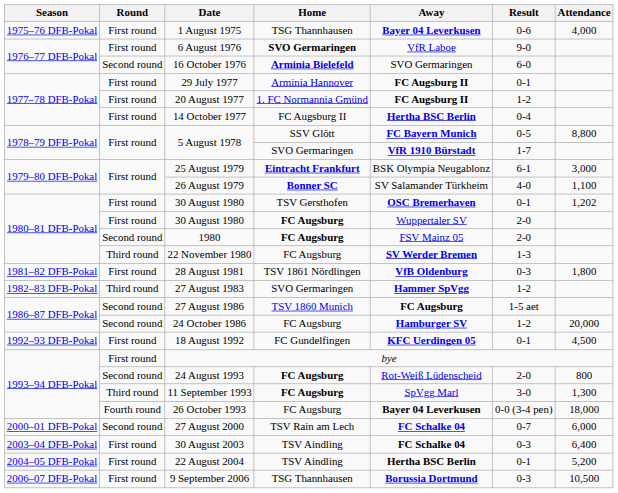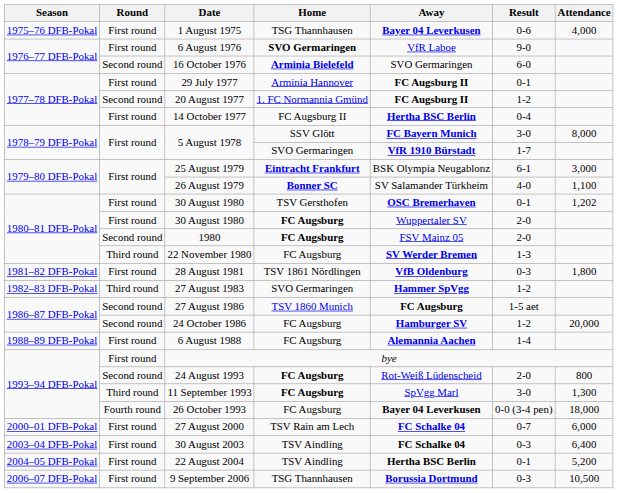20 August 1977 | Round: First round -> Second round
5 August 1978 / SSV Glött | Result: 0-5 -> 3-0
5 August 1978 / SSV Glött | Attendance: 8,800 -> 8,000
+ row: 1988–89 DFB-Pokal | First round | 6 August 1988 | FC Augsburg | Alemannia Aachen | 1-4
- row: 1992–93 DFB-Pokal | First round | 18 August 1992 | FC Gundelfingen | KFC Uerdingen 05 | 0-1 | 4,500
27 August 2000 | Round: Second round -> First round
